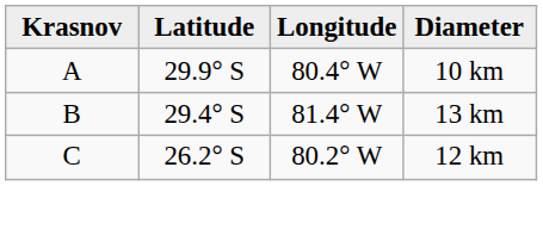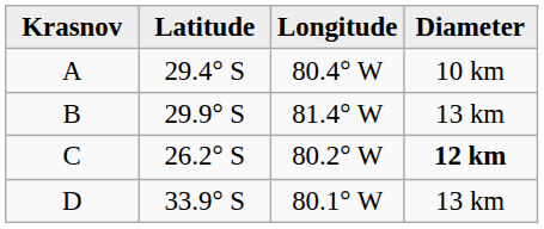A | Latitude: 29.9° S -> 29.4° S
B | Latitude: 29.4° S -> 29.9° S
C | Diameter: normal -> bold
+ row: D | 33.9° S | 80.1° W | 13 km
